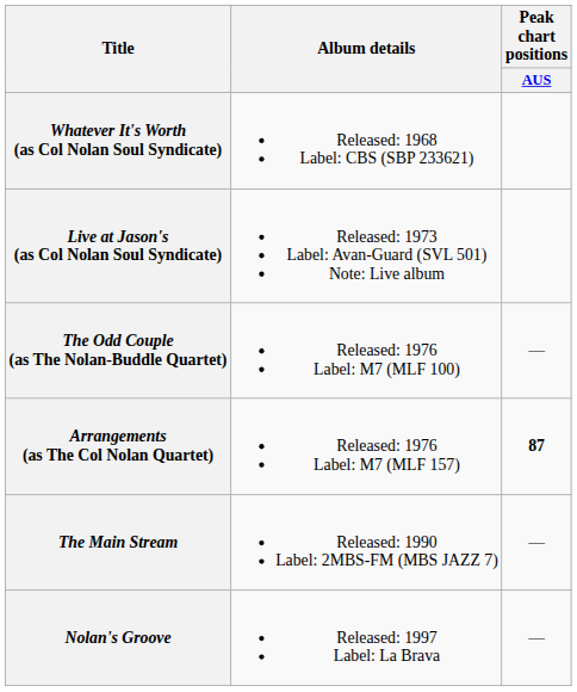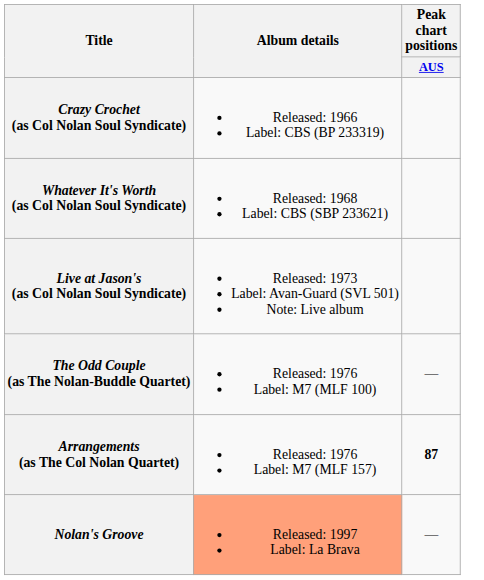+ row: Crazy Crochet (as Col Nolan Soul Syndicate) | Released: 1966 Label: CBS (BP 233319)
- row: The Main Stream | Released: 1990 Label: 2MBS-FM (MBS JAZZ 7) | —
Nolan's Groove | Album details: no background -> lightsalmon background
